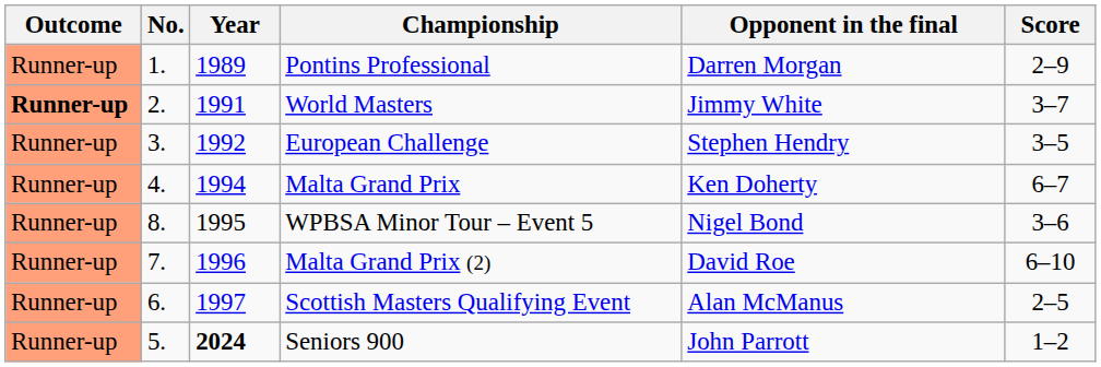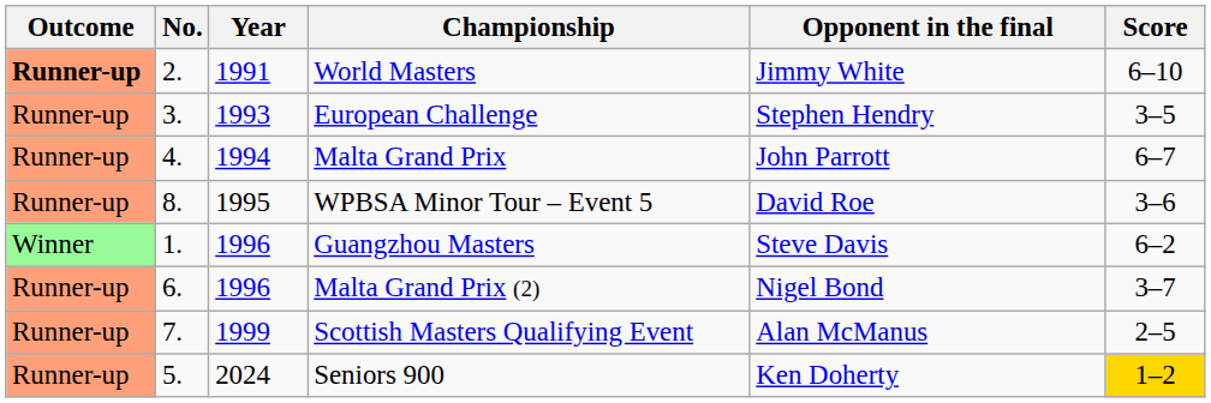- row: Runner-up | 1. | 1989 | Pontins Professional | Darren Morgan | 2–9
World Masters | Score: 3–7 -> 6–10
European Challenge | Year: 1992 -> 1993
Malta Grand Prix | Opponent in the final: Ken Doherty -> John Parrott
WPBSA Minor Tour – Event 5 | Opponent in the final: Nigel Bond -> David Roe
+ row: Winner | 1. | 1996 | Guangzhou Masters | Steve Davis | 6–2
Malta Grand Prix (2) | No.: 7. -> 6.
Malta Grand Prix (2) | Opponent in the final: David Roe -> Nigel Bond
Malta Grand Prix (2) | Score: 6–10 -> 3–7
Scottish Masters Qualifying Event | No.: 6. -> 7.
Scottish Masters Qualifying Event | Year: 1997 -> 1999
Seniors 900 | Year: bold -> normal
Seniors 900 | Opponent in the final: John Parrott -> Ken Doherty
Seniors 900 | Score: no background -> gold background
